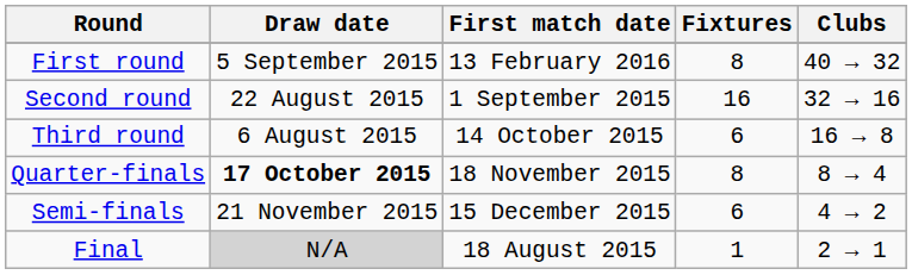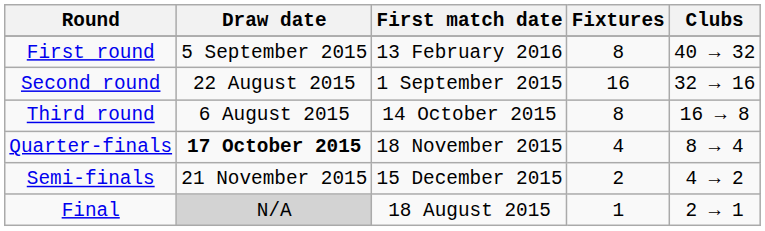Third round | Fixtures: 6 -> 8
Quarter-finals | Fixtures: 8 -> 4
Semi-finals | Fixtures: 6 -> 2
